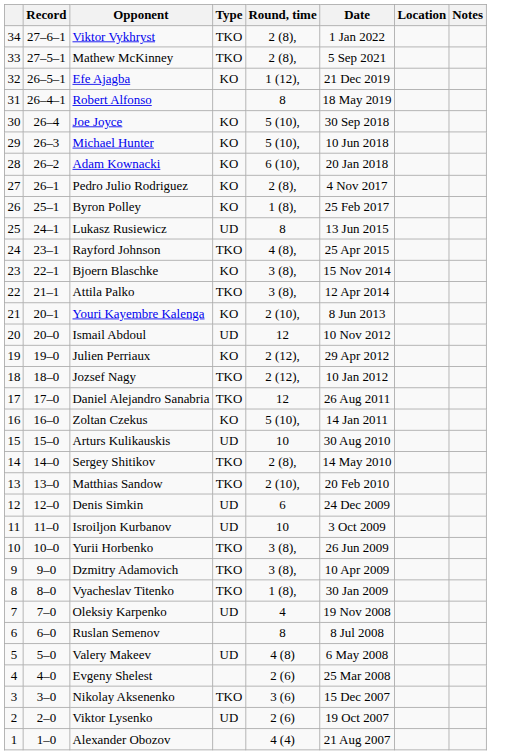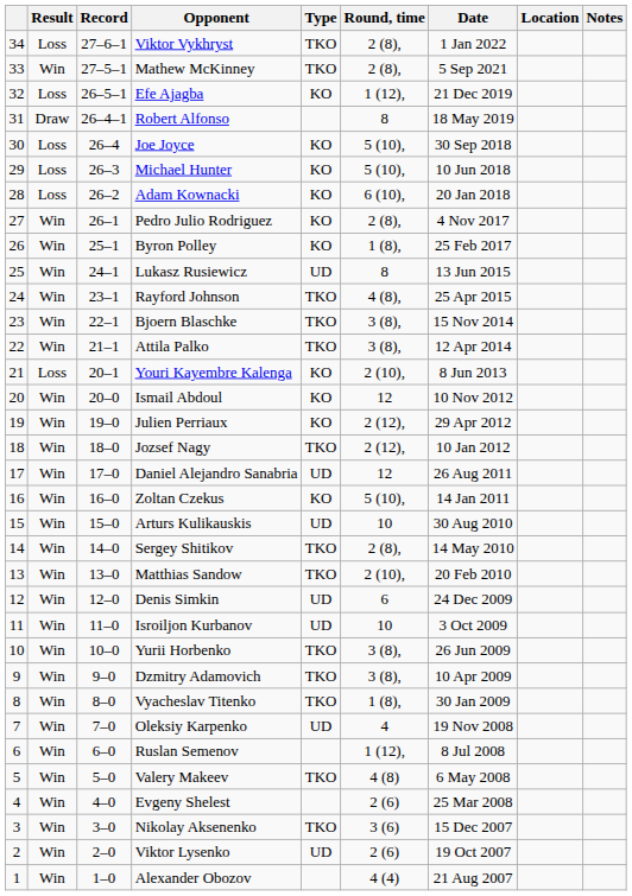+ column: Result | Loss | Win | Loss | Draw | Loss | Loss | Loss | Win | Win | Win | Win | Win | Win | Loss | Win | Win | Win | Win | Win | Win | Win | Win | Win | Win | Win | Win | Win | Win | Win | Win | Win | Win | Win | Win
Bjoern Blaschke | Type: KO -> TKO
Ismail Abdoul | Type: UD -> KO
Daniel Alejandro Sanabria | Type: TKO -> UD
Ruslan Semenov | Round, time: 8 -> 1 (12),
Valery Makeev | Type: UD -> TKO
